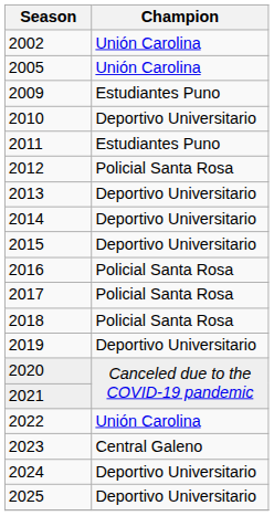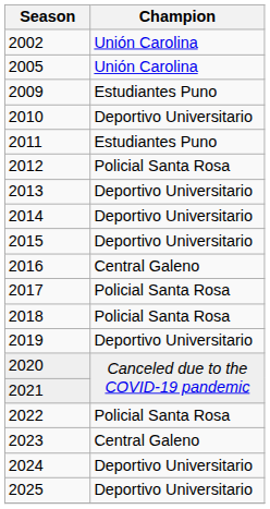2016 | Champion: Policial Santa Rosa -> Central Galeno
2022 | Champion: Unión Carolina -> Policial Santa Rosa
